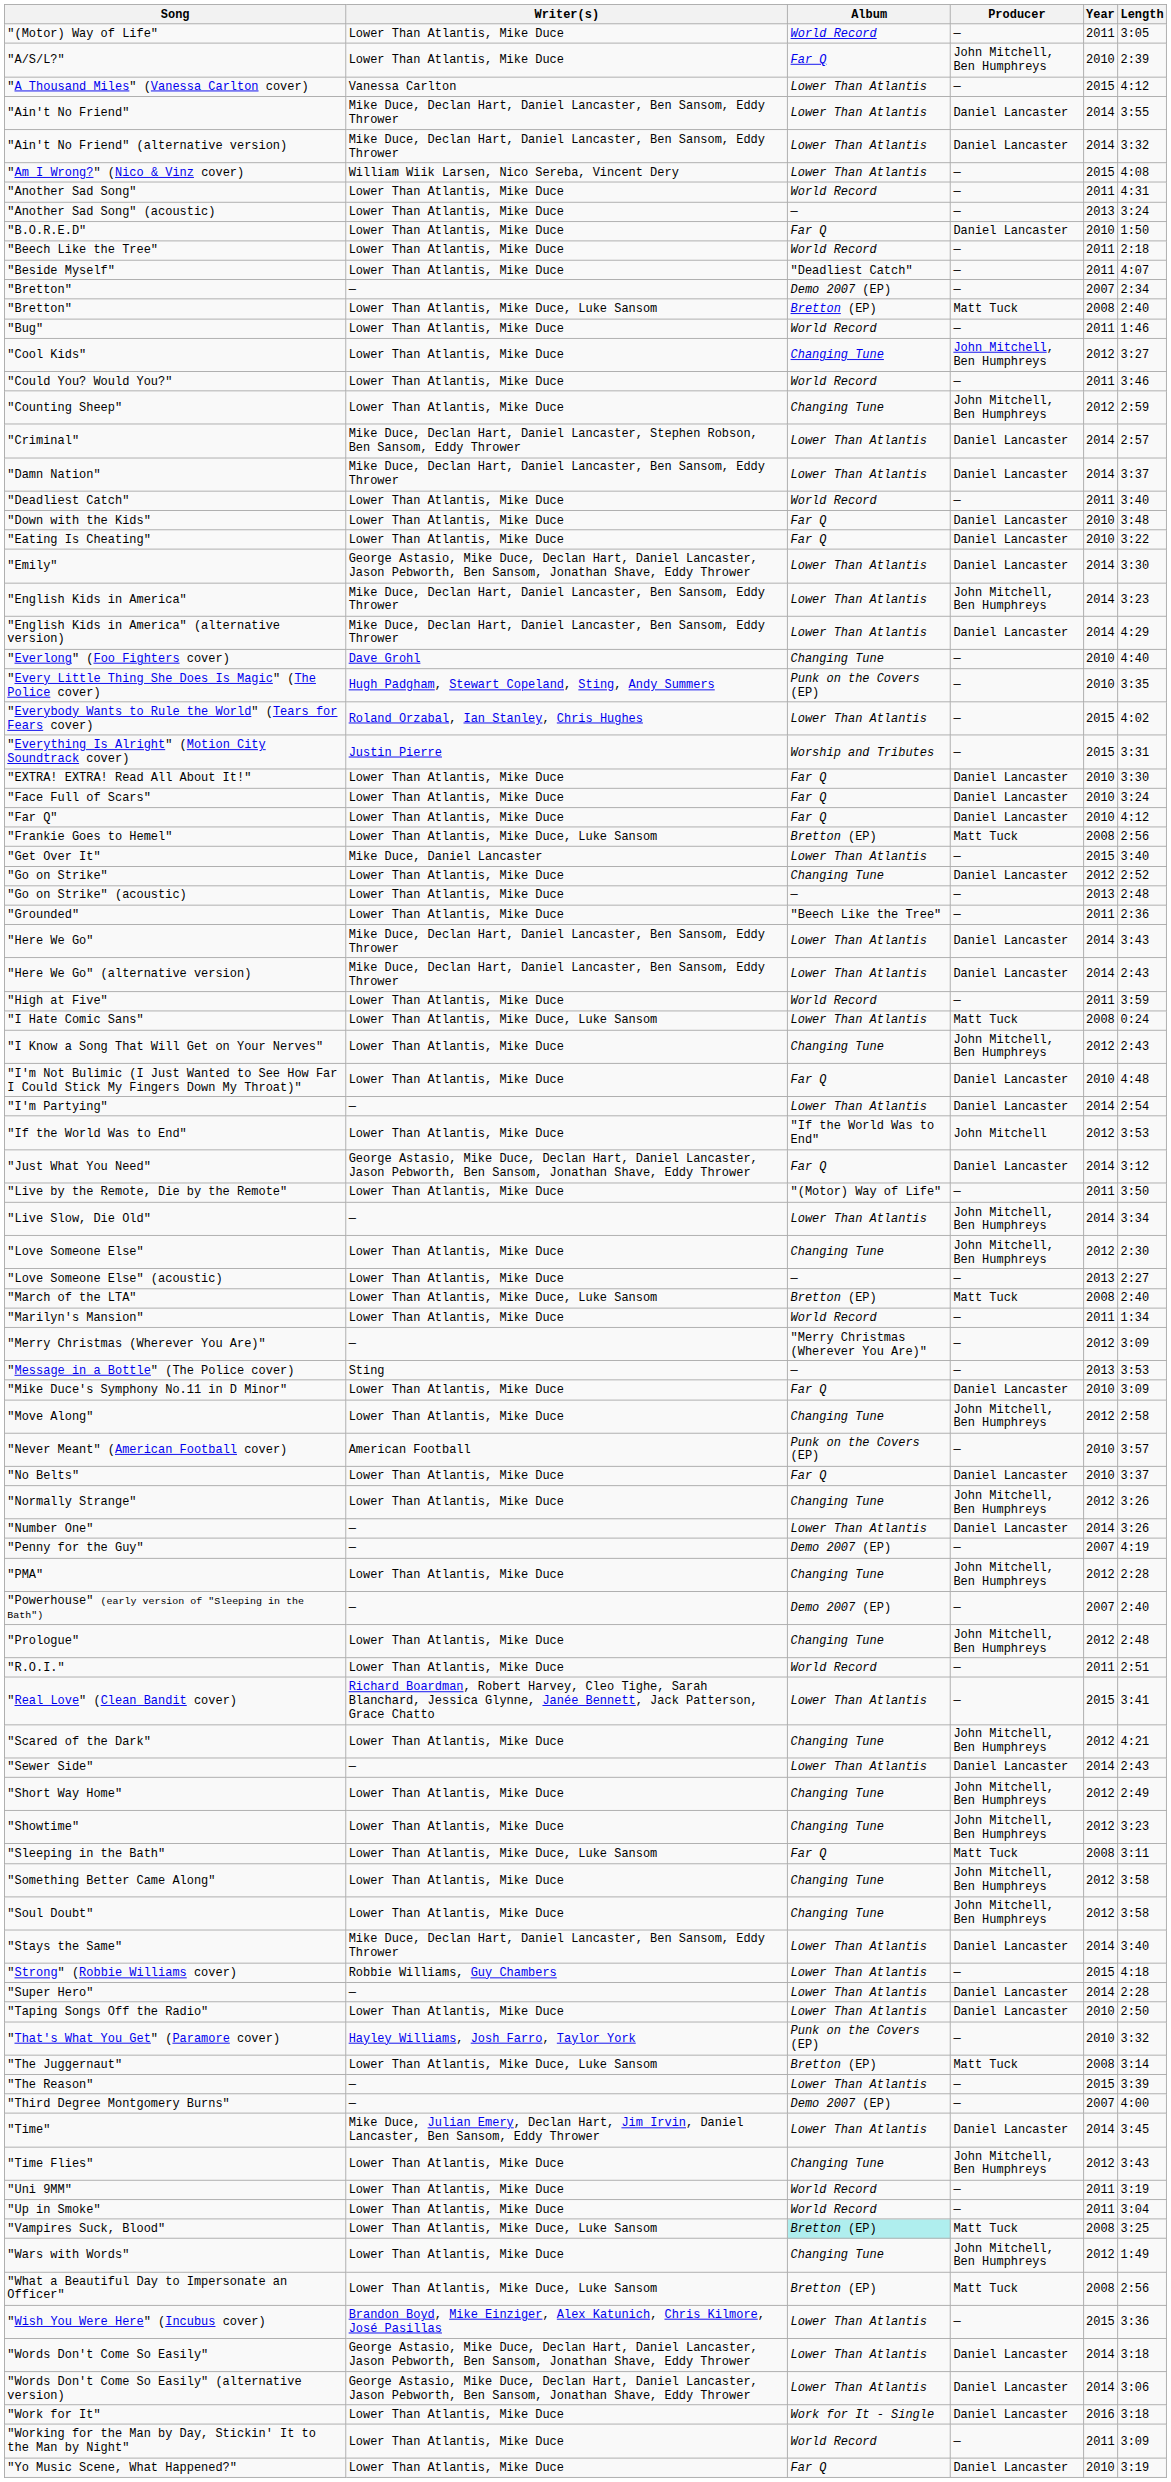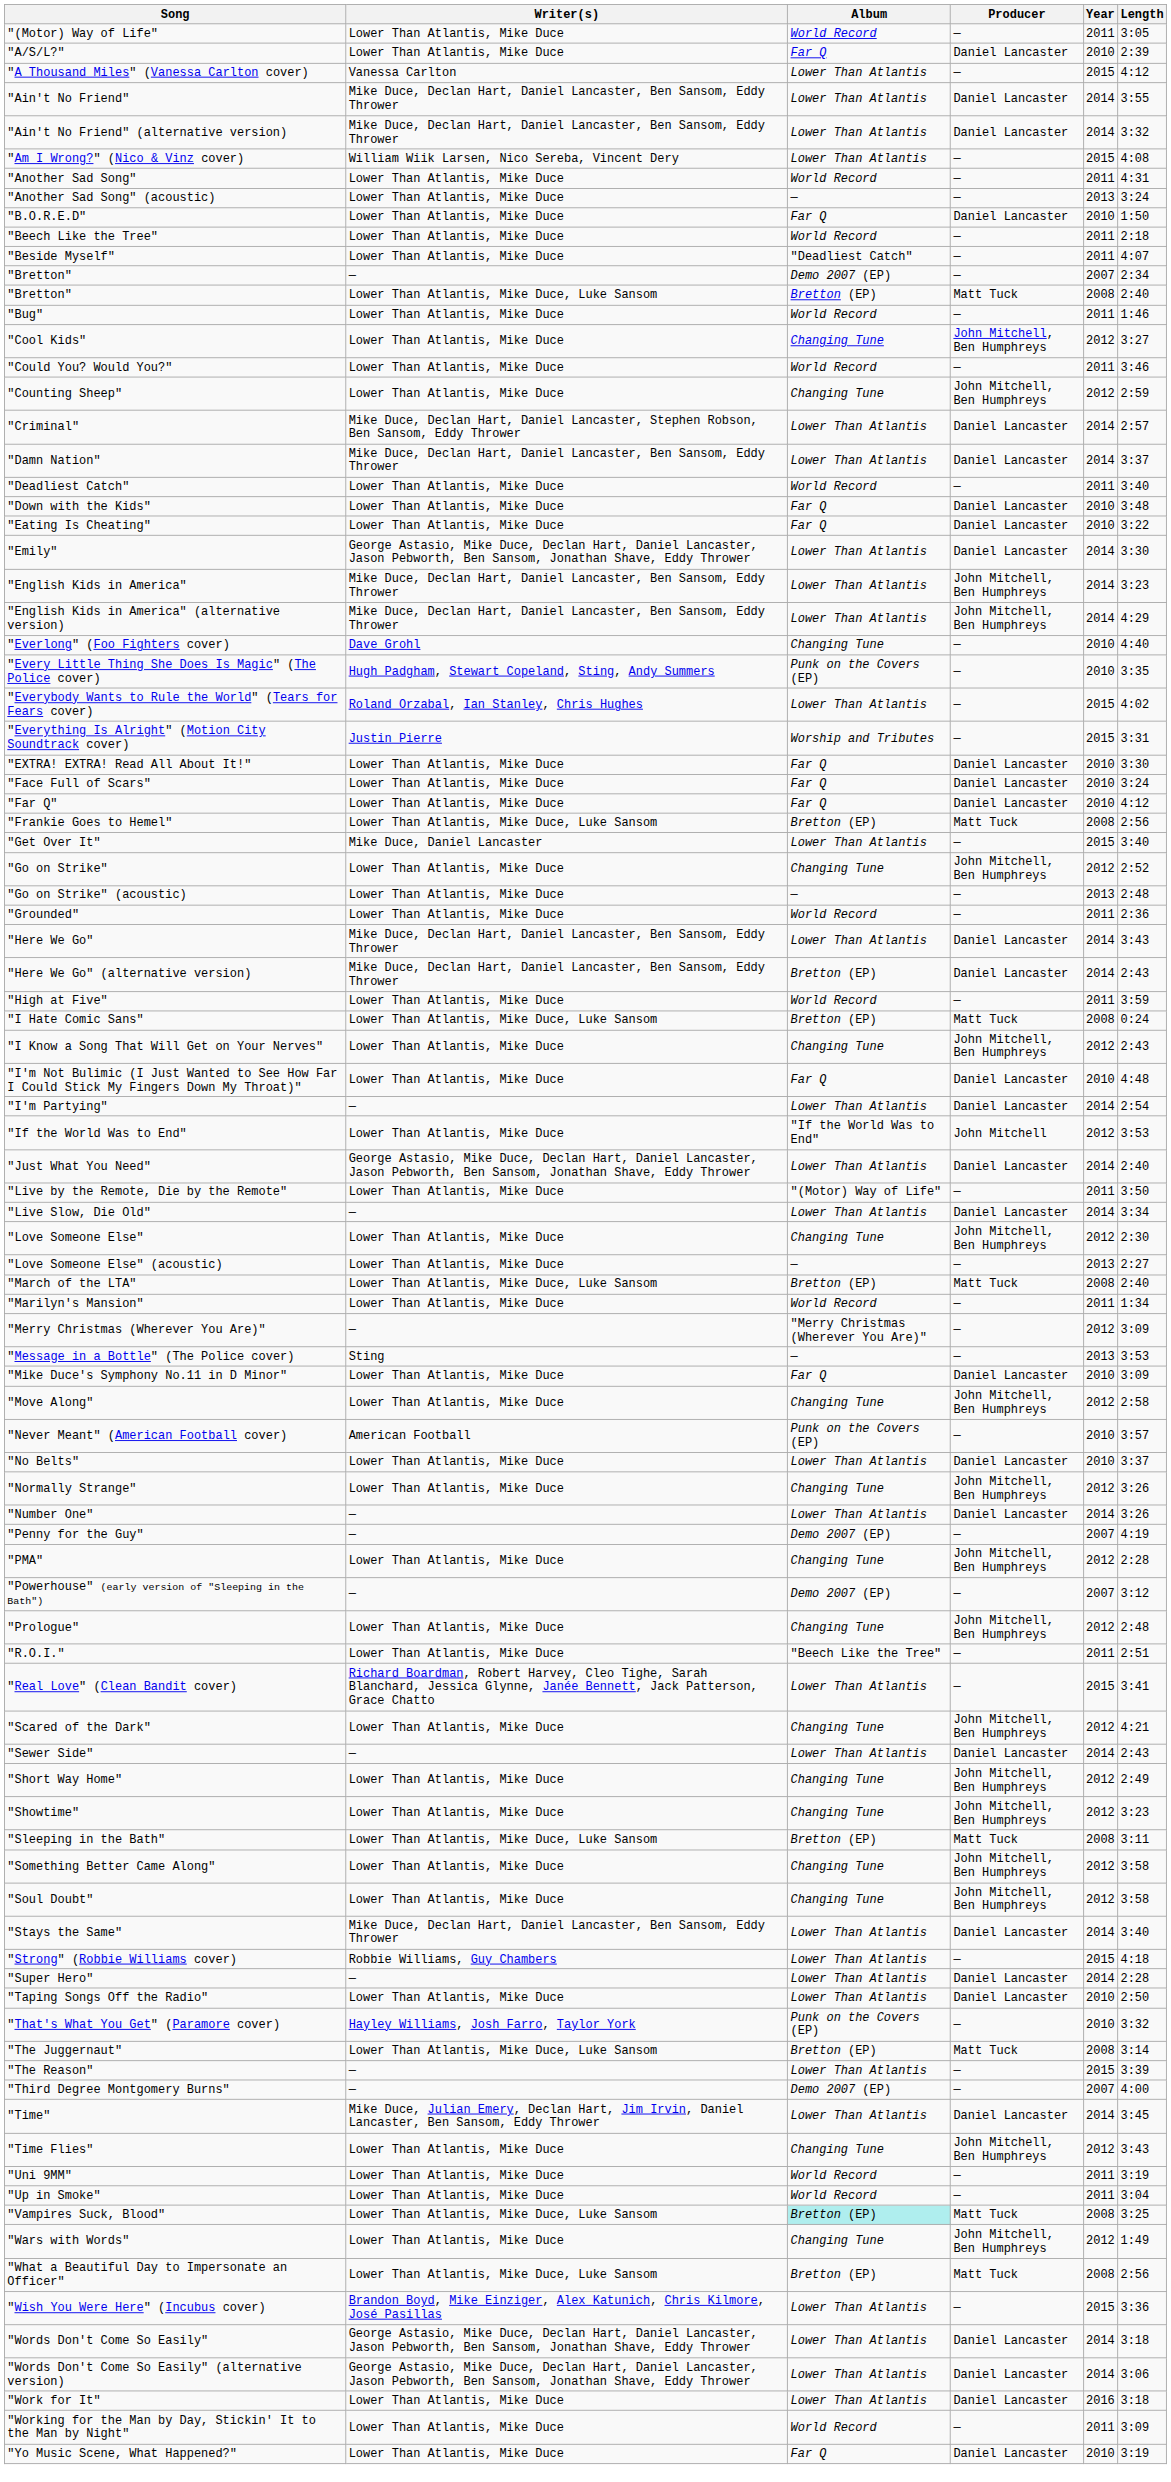"A/S/L?" | Producer: John Mitchell, Ben Humphreys -> Daniel Lancaster
"English Kids in America" (alternative version) | Producer: Daniel Lancaster -> John Mitchell, Ben Humphreys
"Go on Strike" | Producer: Daniel Lancaster -> John Mitchell, Ben Humphreys
"Grounded" | Album: "Beech Like the Tree" -> World Record
"Here We Go" (alternative version) | Album: Lower Than Atlantis -> Bretton (EP)
"I Hate Comic Sans" | Album: Lower Than Atlantis -> Bretton (EP)
"Just What You Need" | Album: Far Q -> Lower Than Atlantis
"Just What You Need" | Length: 3:12 -> 2:40
"Live Slow, Die Old" | Producer: John Mitchell, Ben Humphreys -> Daniel Lancaster
"No Belts" | Album: Far Q -> Lower Than Atlantis
"Powerhouse" (early version of "Sleeping in the Bath") | Length: 2:40 -> 3:12
"R.O.I." | Album: World Record -> "Beech Like the Tree"
"Sleeping in the Bath" | Album: Far Q -> Bretton (EP)
"Work for It" | Album: Work for It - Single -> Lower Than Atlantis
